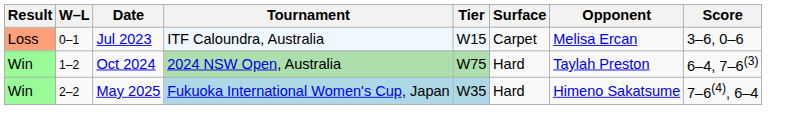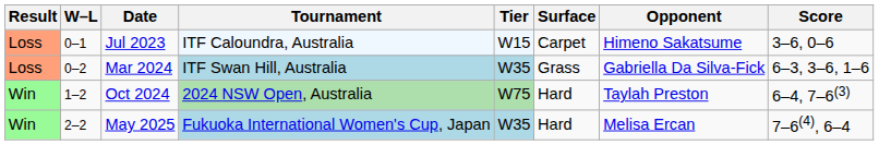Jul 2023 | Opponent: Melisa Ercan -> Himeno Sakatsume
+ row: Loss | 0–2 | Mar 2024 | ITF Swan Hill, Australia | W35 | Grass | Gabriella Da Silva-Fick | 6–3, 3–6, 1–6
May 2025 | Opponent: Himeno Sakatsume -> Melisa Ercan
